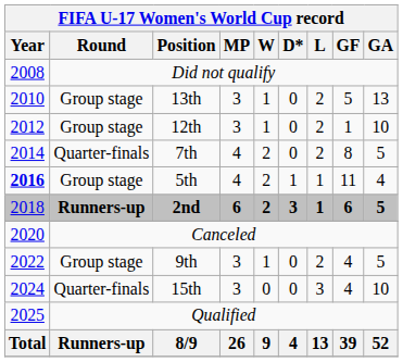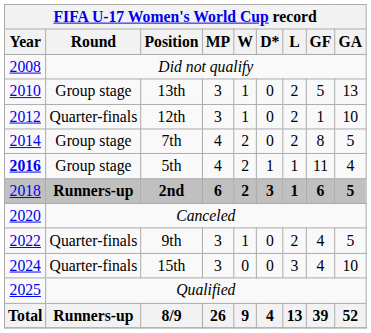12th | Round: Group stage -> Quarter-finals
7th | Round: Quarter-finals -> Group stage
9th | Round: Group stage -> Quarter-finals
